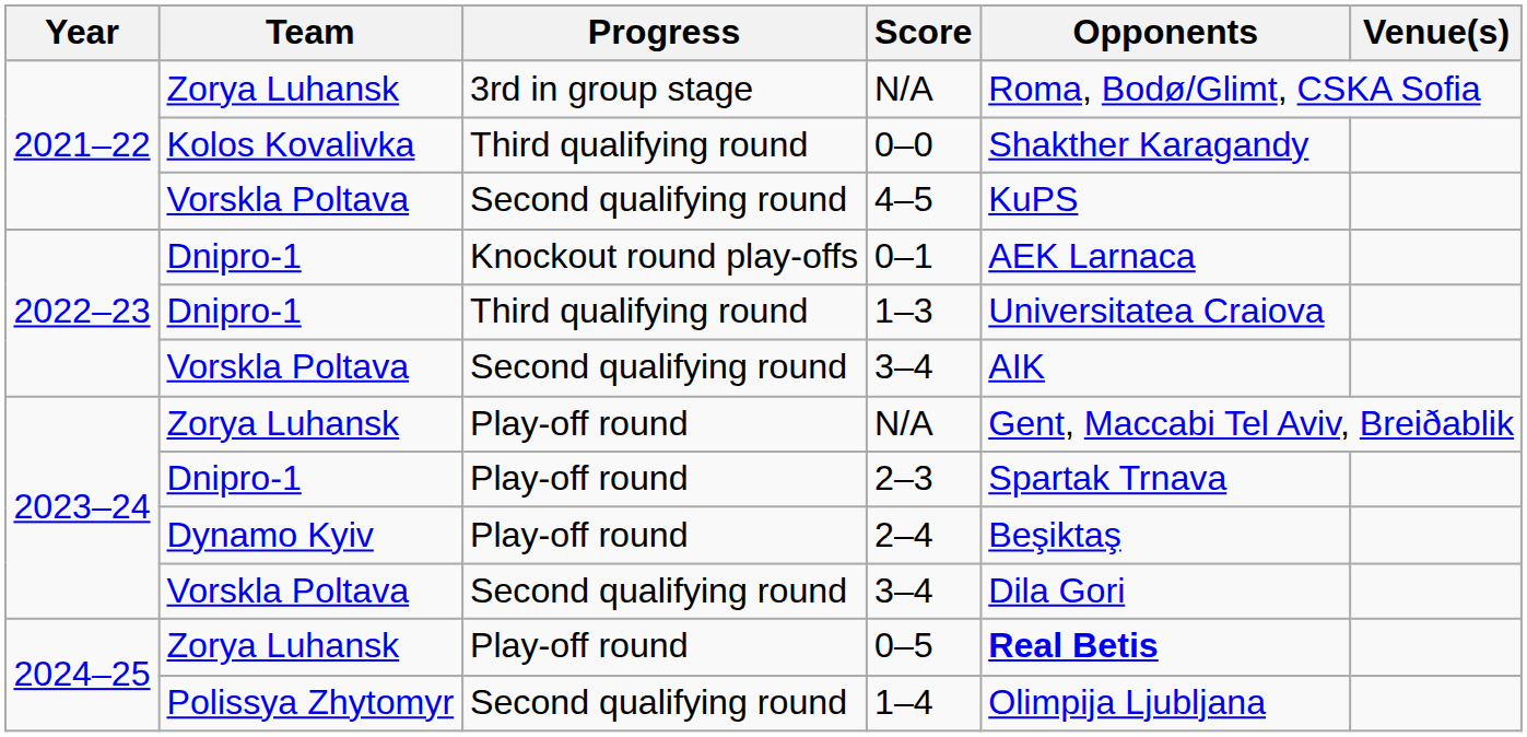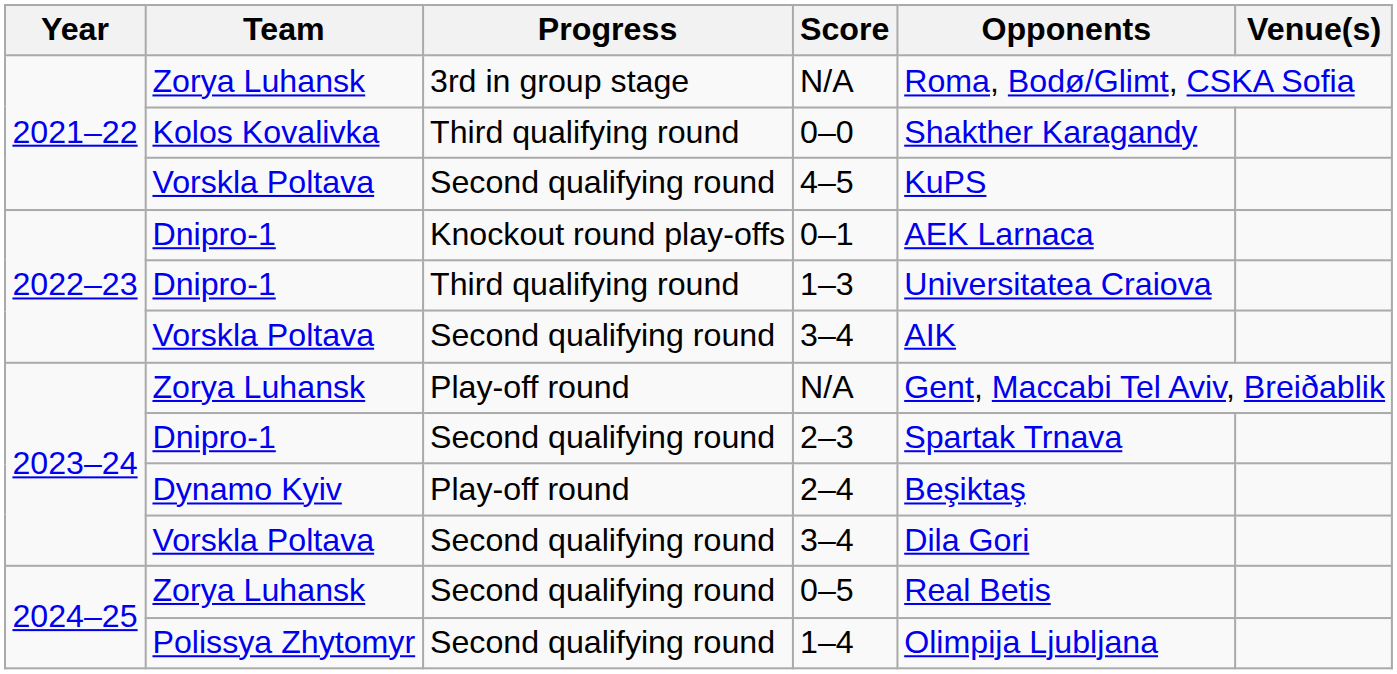2–3 | Progress: Play-off round -> Second qualifying round
0–5 | Progress: Play-off round -> Second qualifying round
0–5 | Opponents: bold -> normal
